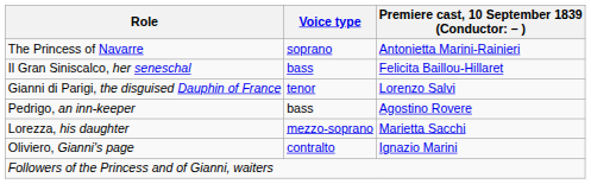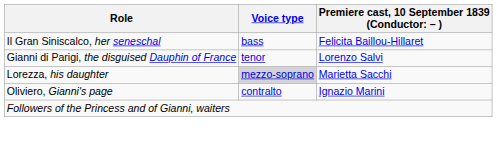- row: The Princess of Navarre | soprano | Antonietta Marini-Rainieri
- row: Pedrigo, an inn-keeper | bass | Agostino Rovere
Lorezza, his daughter | Voice type: no background -> lightgrey background
